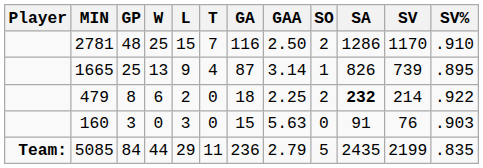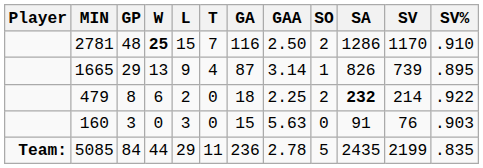2781 | W: normal -> bold
1665 | GP: 25 -> 29
5085 | GAA: 2.79 -> 2.78
